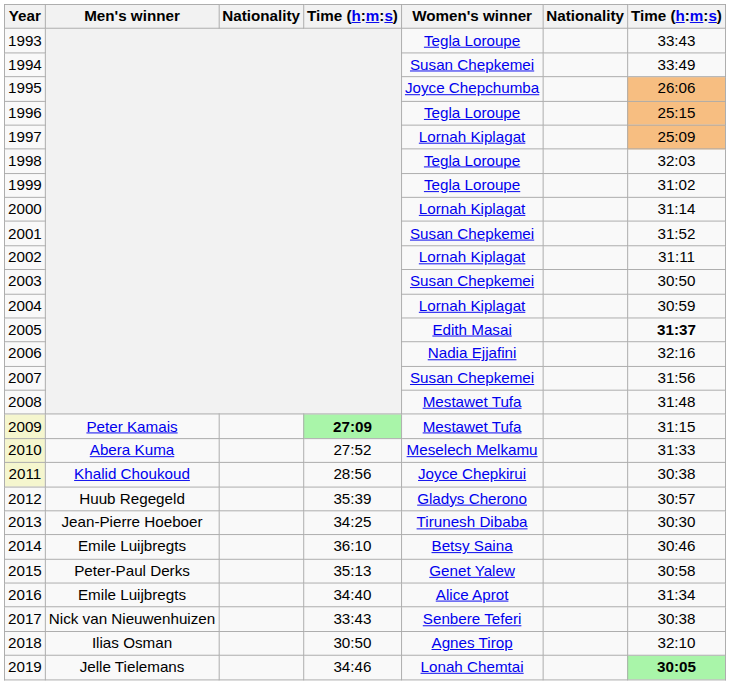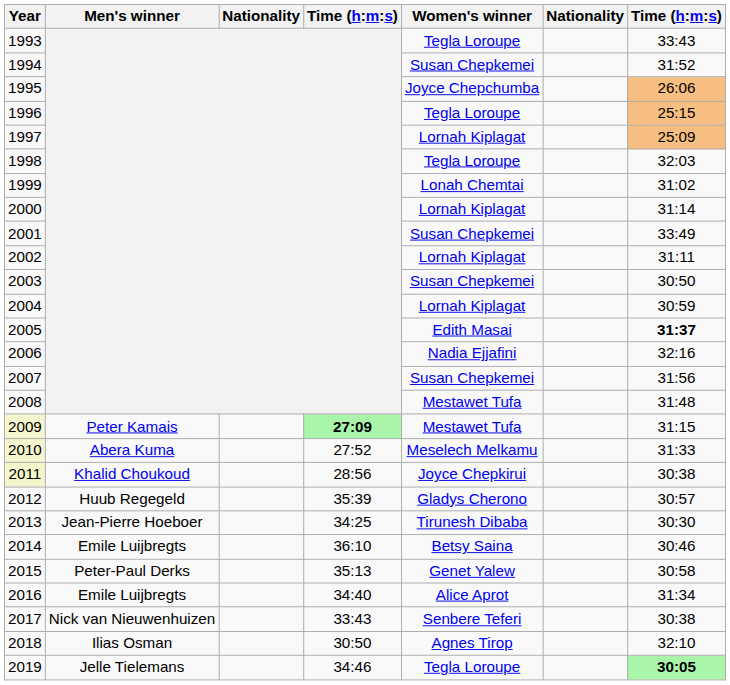1994 | column 7: 33:49 -> 31:52
1999 | Women's winner: Tegla Loroupe -> Lonah Chemtai
2001 | column 7: 31:52 -> 33:49
2019 | Women's winner: Lonah Chemtai -> Tegla Loroupe
